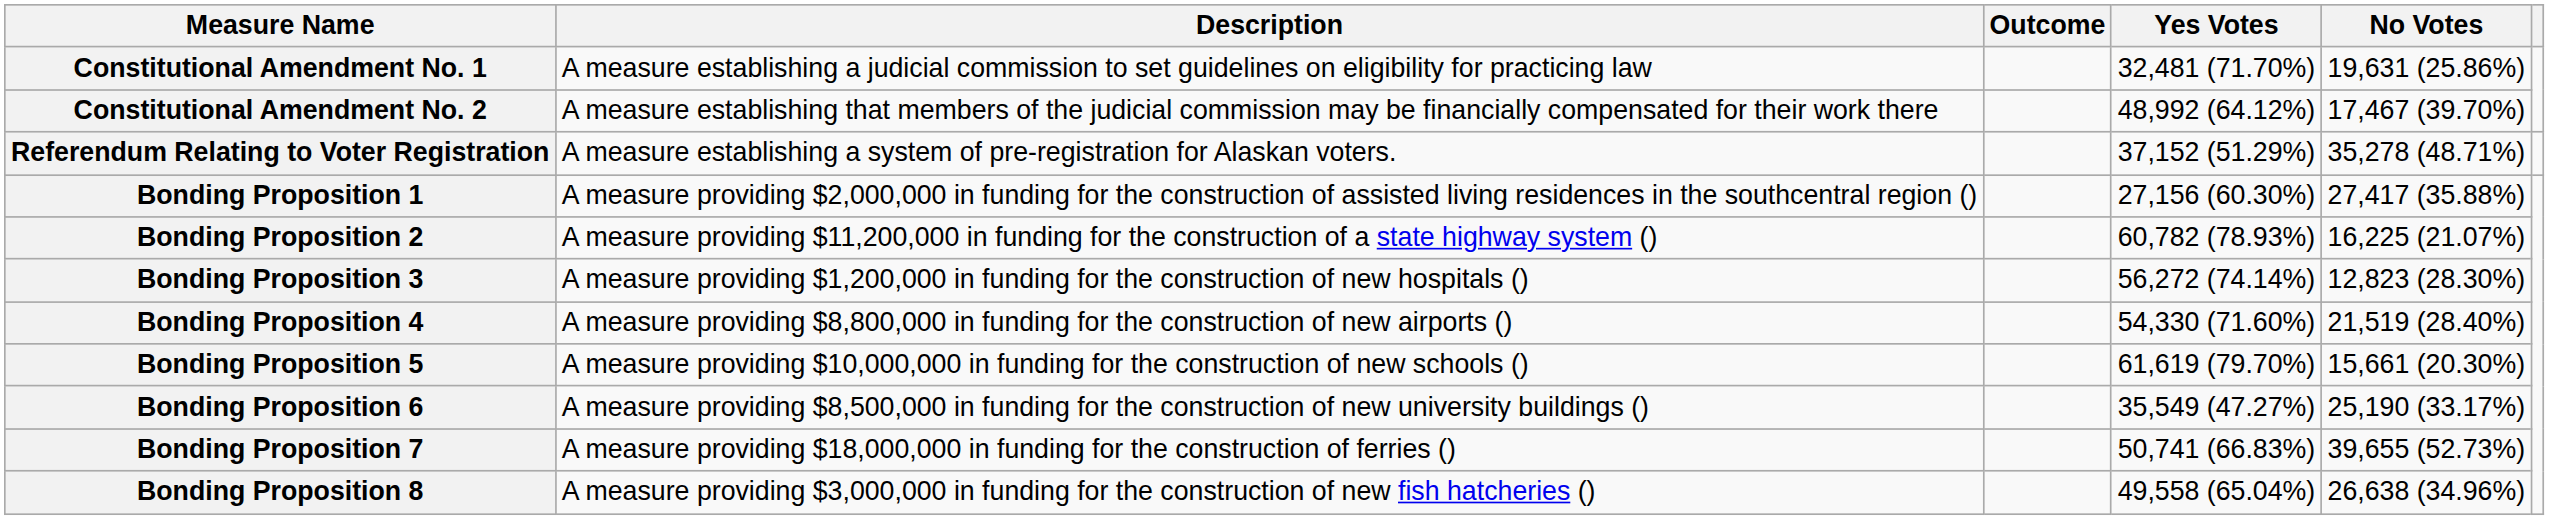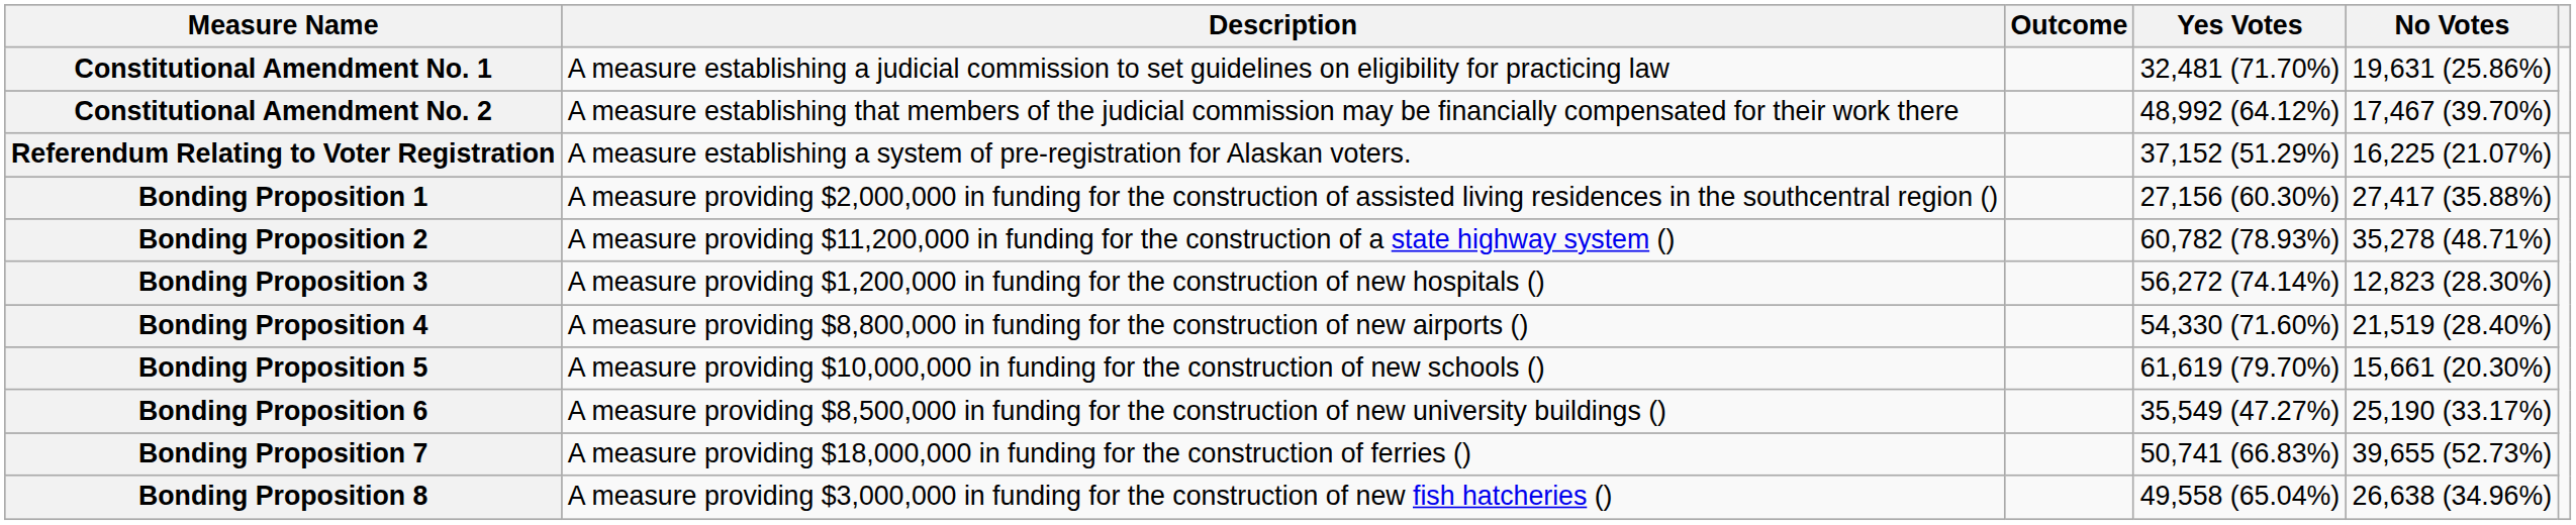Referendum Relating to Voter Registration | No Votes: 35,278 (48.71%) -> 16,225 (21.07%)
Bonding Proposition 2 | No Votes: 16,225 (21.07%) -> 35,278 (48.71%)
